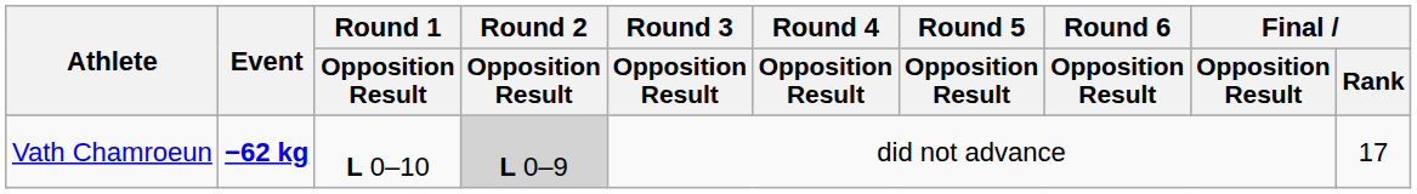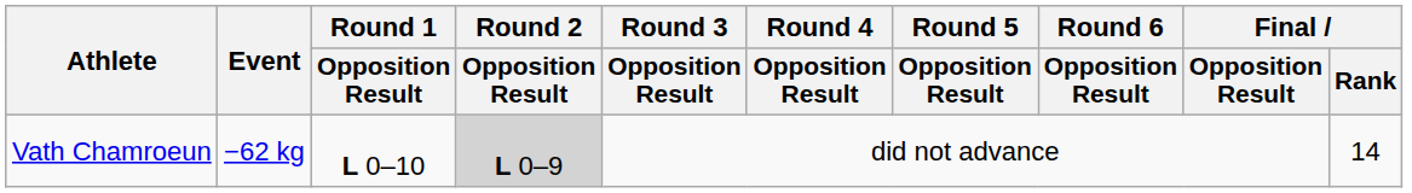Vath Chamroeun | Event: bold -> normal
Vath Chamroeun | Final / Rank: 17 -> 14
